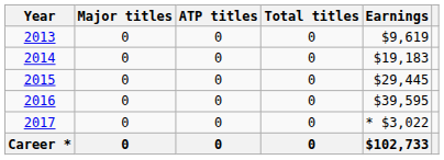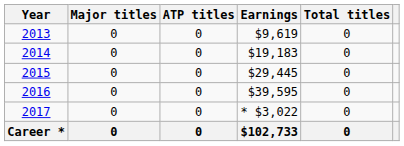columns swapped: Total titles <-> Earnings
